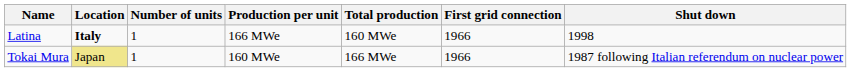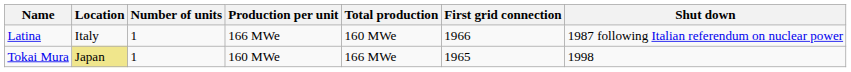Latina | Location: bold -> normal
Latina | Shut down: 1998 -> 1987 following Italian referendum on nuclear power
Tokai Mura | First grid connection: 1966 -> 1965
Tokai Mura | Shut down: 1987 following Italian referendum on nuclear power -> 1998
